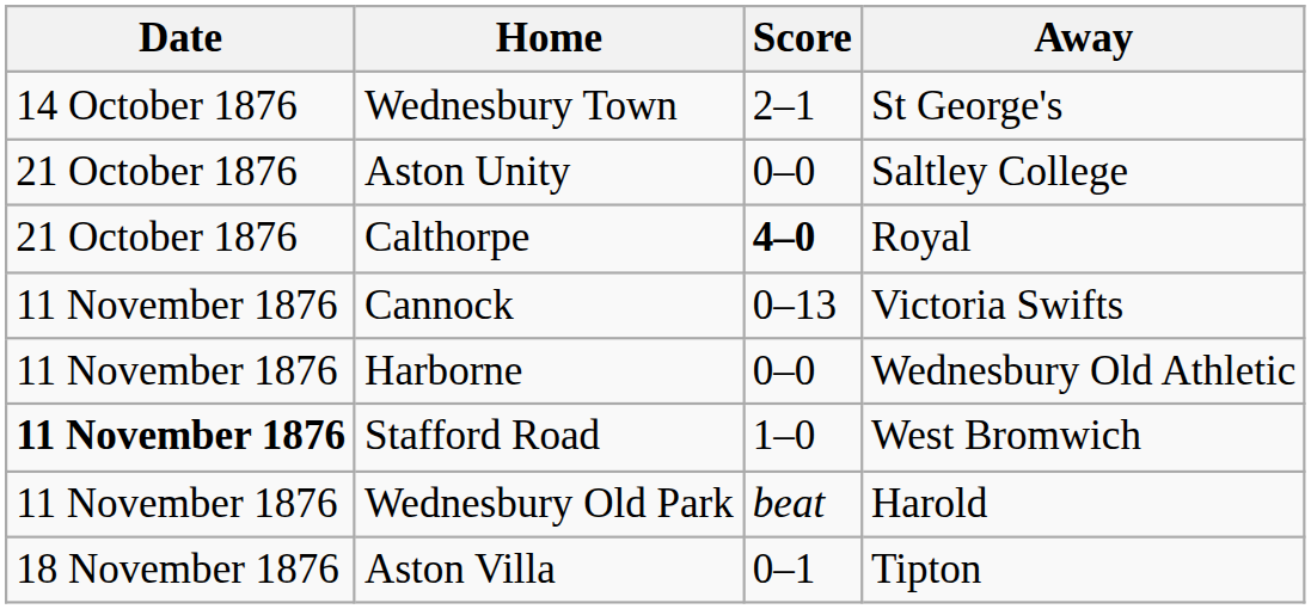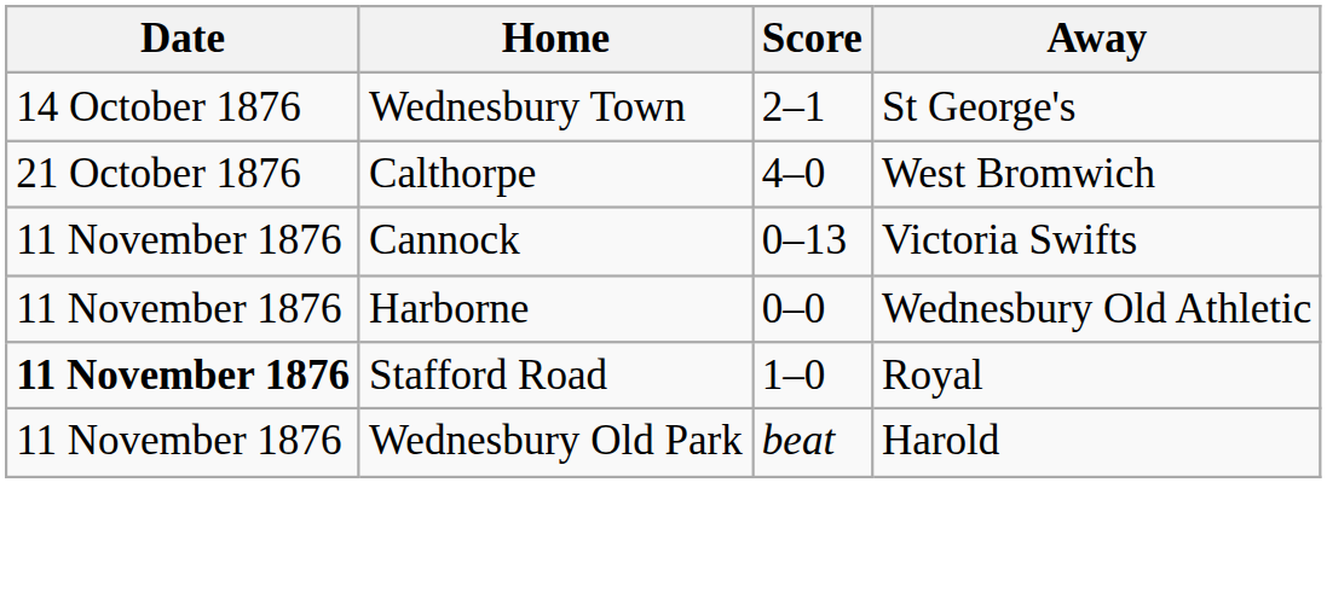- row: 21 October 1876 | Aston Unity | 0–0 | Saltley College
Calthorpe | Score: bold -> normal
Calthorpe | Away: Royal -> West Bromwich
Stafford Road | Away: West Bromwich -> Royal
- row: 18 November 1876 | Aston Villa | 0–1 | Tipton
